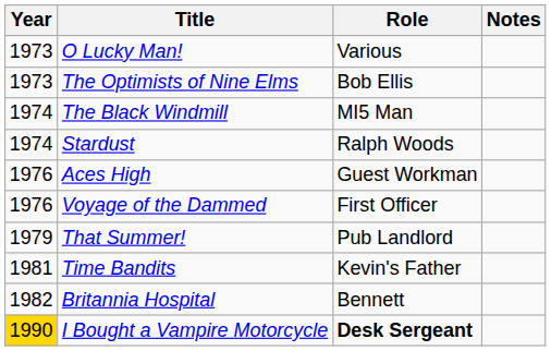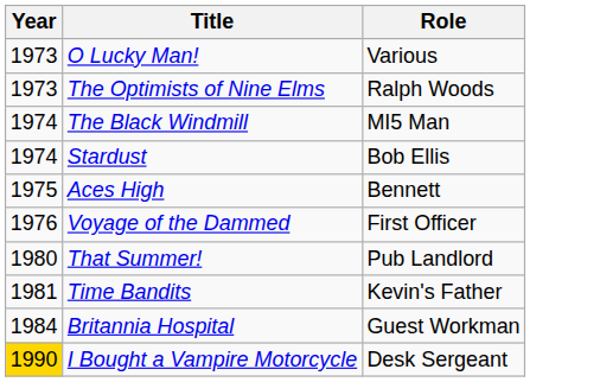- column: Notes
The Optimists of Nine Elms | Role: Bob Ellis -> Ralph Woods
Stardust | Role: Ralph Woods -> Bob Ellis
Aces High | Year: 1976 -> 1975
Aces High | Role: Guest Workman -> Bennett
That Summer! | Year: 1979 -> 1980
Britannia Hospital | Year: 1982 -> 1984
Britannia Hospital | Role: Bennett -> Guest Workman
I Bought a Vampire Motorcycle | Role: bold -> normal
